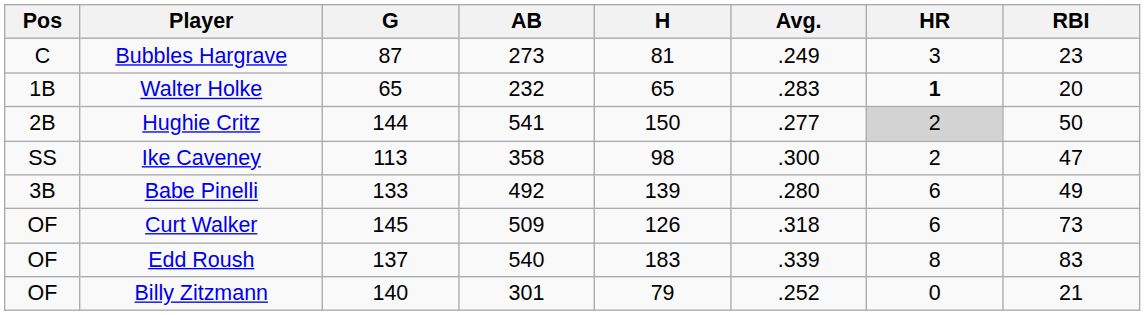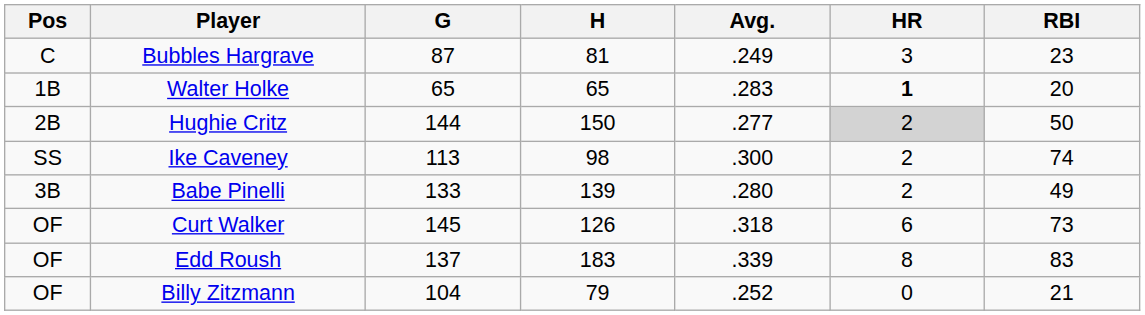- column: AB | 273 | 232 | 541 | 358 | 492 | 509 | 540 | 301
Ike Caveney | RBI: 47 -> 74
Babe Pinelli | HR: 6 -> 2
Billy Zitzmann | G: 140 -> 104
